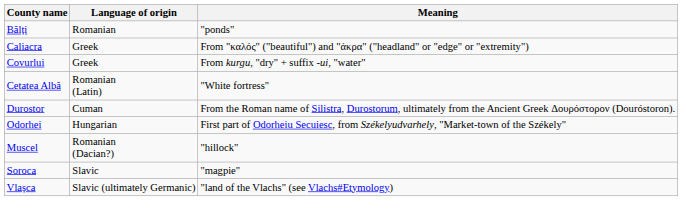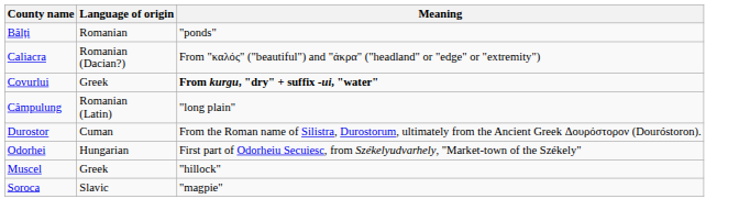Caliacra | Language of origin: Greek -> Romanian (Dacian?)
Covurlui | Meaning: normal -> bold
- row: Cetatea Albă | Romanian (Latin) | "White fortress"
+ row: Câmpulung | Romanian (Latin) | "long plain"
Muscel | Language of origin: Romanian (Dacian?) -> Greek
- row: Vlașca | Slavic (ultimately Germanic) | "land of the Vlachs" (see Vlachs#Etymology)
